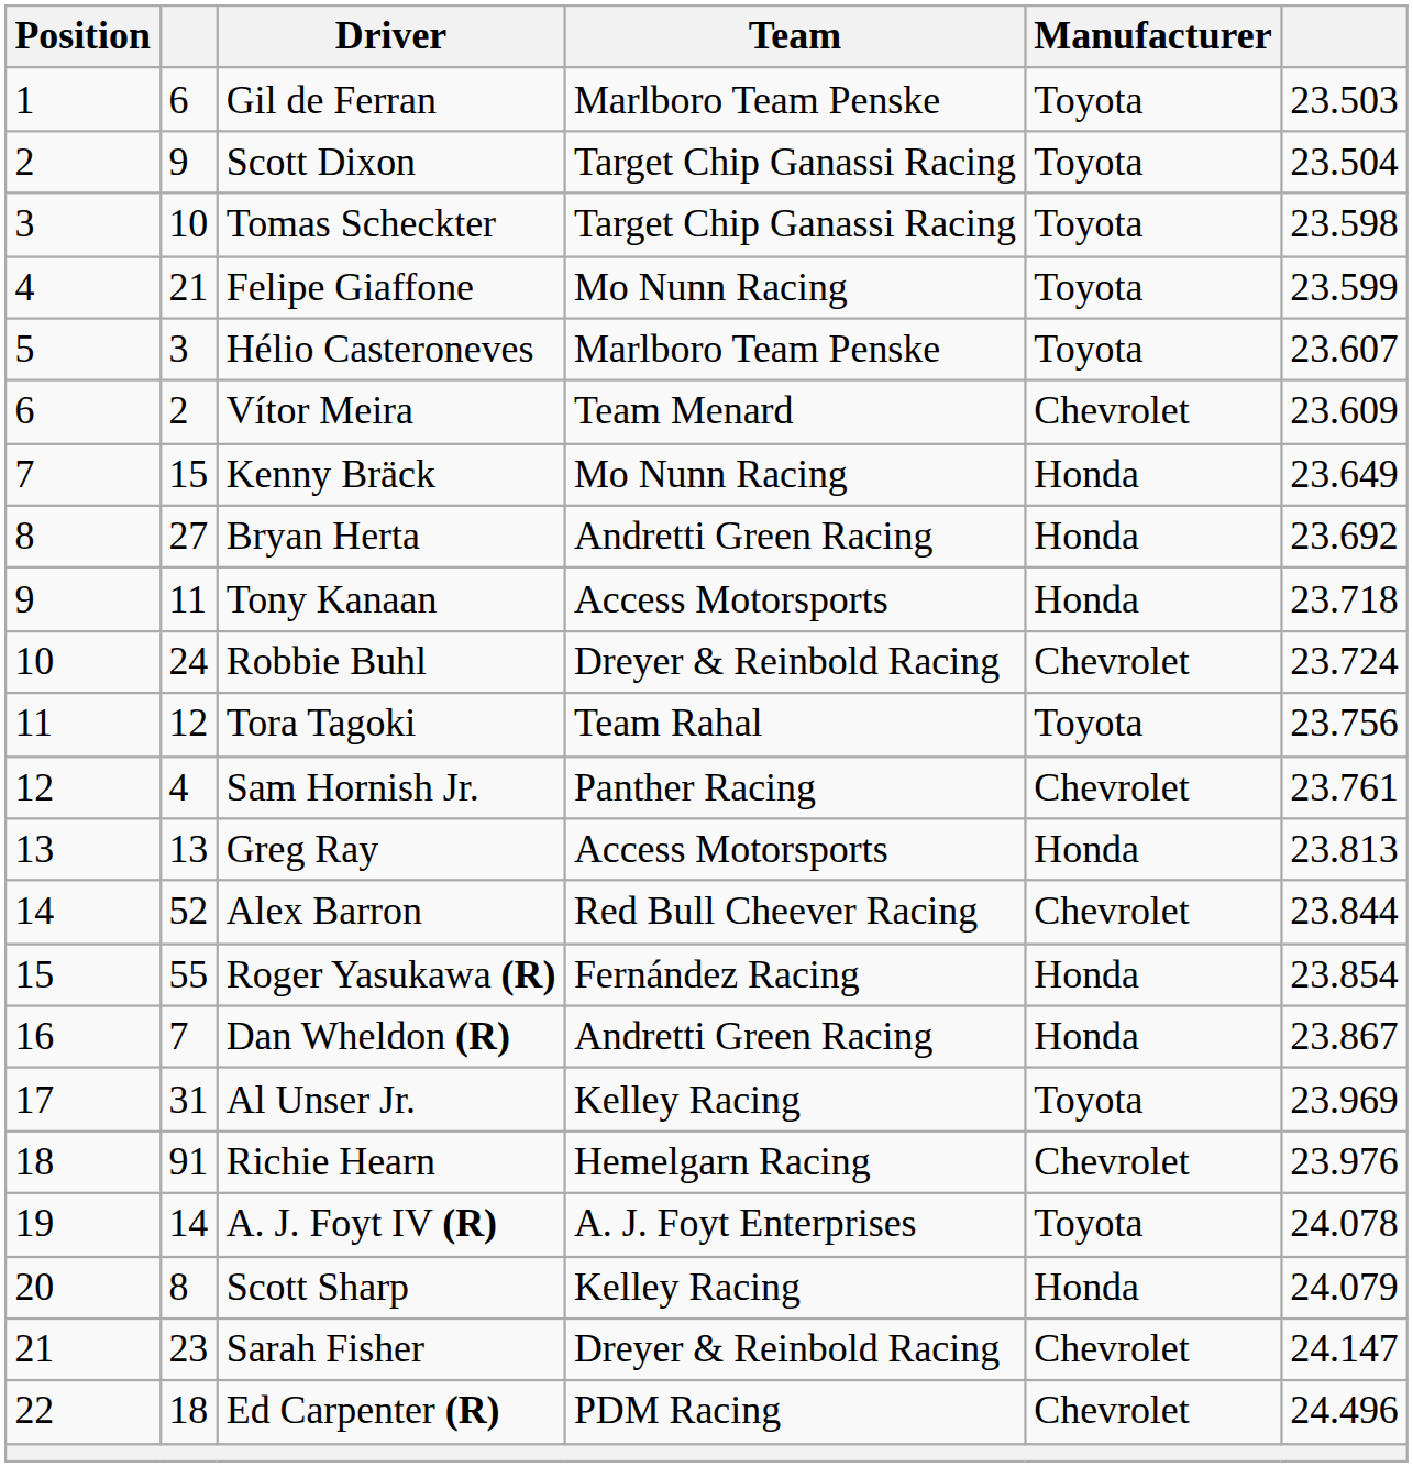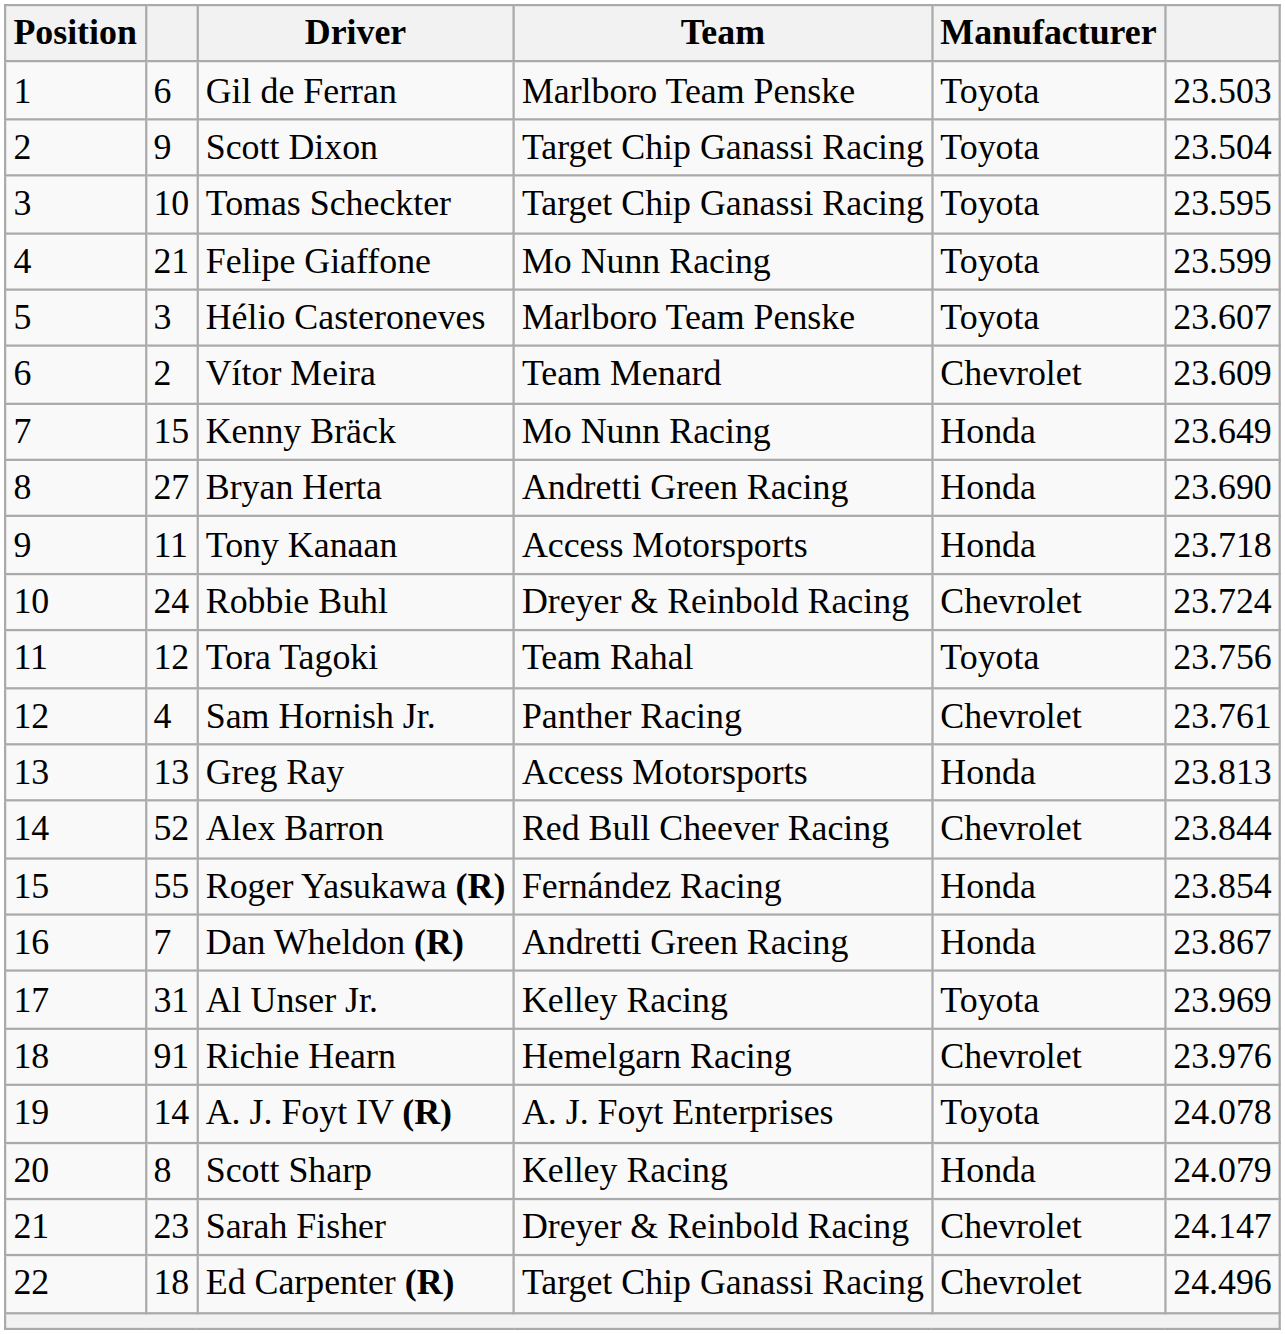Tomas Scheckter | column 6: 23.598 -> 23.595
Bryan Herta | column 6: 23.692 -> 23.690
Ed Carpenter (R) | Team: PDM Racing -> Target Chip Ganassi Racing
